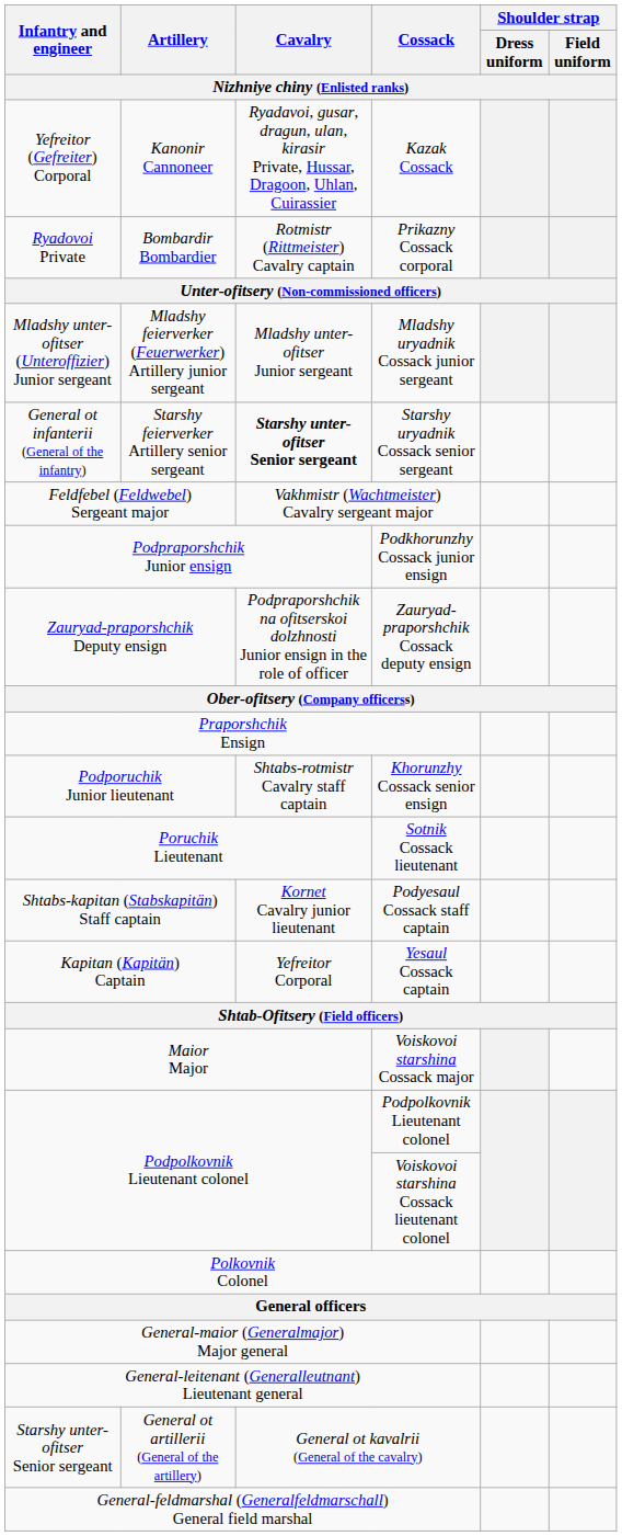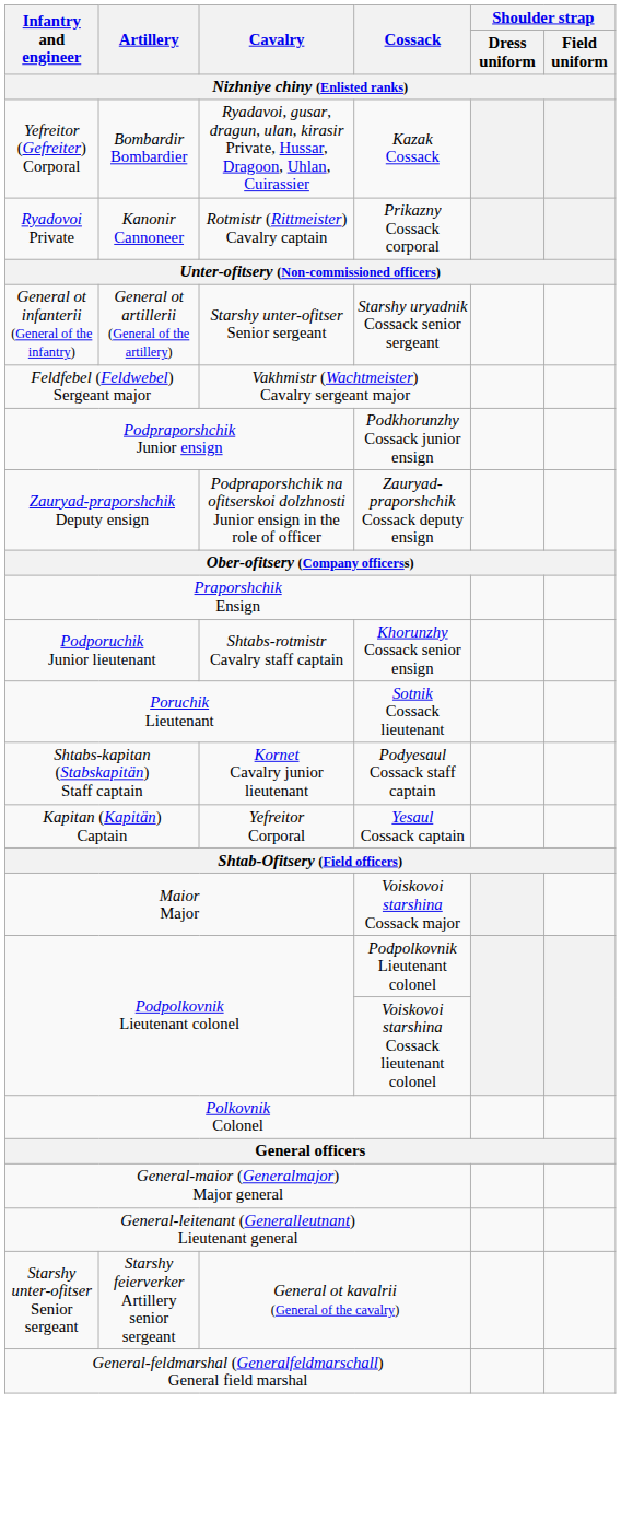Kazak Cossack | Artillery: Kanonir Cannoneer -> Bombardir Bombardier
Prikazny Cossack corporal | Artillery: Bombardir Bombardier -> Kanonir Cannoneer
- row: Mladshy unter-ofitser (Unteroffizier) Junior sergeant | Mladshy feierverker (Feuerwerker) Artillery junior sergeant | Mladshy unter-ofitser Junior sergeant | Mladshy uryadnik Cossack junior sergeant
Starshy uryadnik Cossack senior sergeant | Artillery: Starshy feierverker Artillery senior sergeant -> General ot artillerii (General of the artillery)
Starshy uryadnik Cossack senior sergeant | Cavalry: bold -> normal
General ot kavalrii (General of the cavalry) | Artillery: General ot artillerii (General of the artillery) -> Starshy feierverker Artillery senior sergeant
